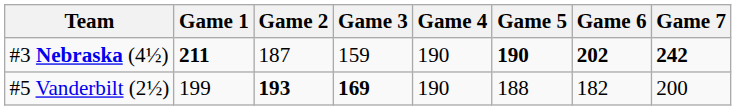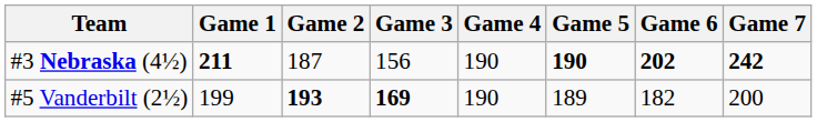#3 Nebraska (4½) | Game 3: 159 -> 156
#5 Vanderbilt (2½) | Game 5: 188 -> 189
